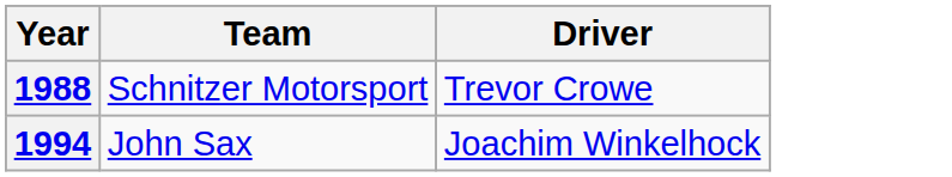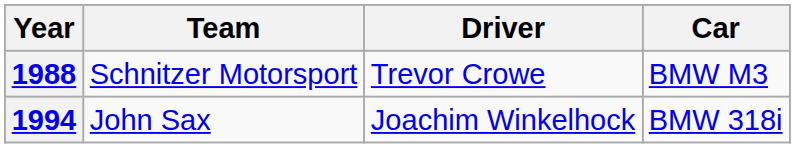+ column: Car | BMW M3 | BMW 318i
